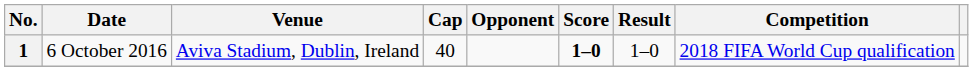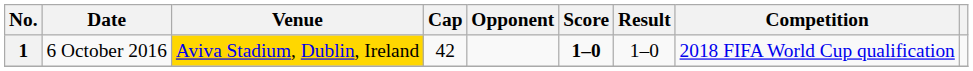1 | Venue: no background -> gold background
1 | Cap: 40 -> 42
